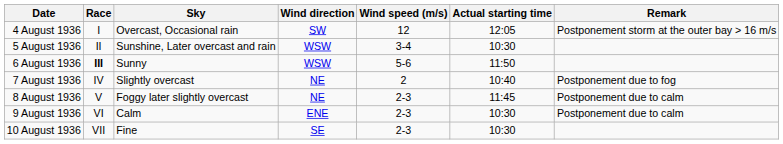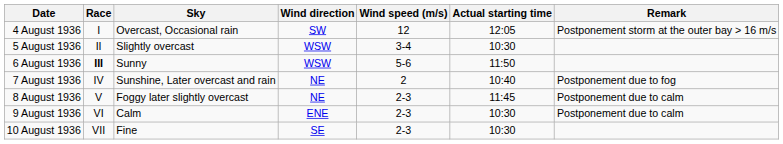5 August 1936 | Sky: Sunshine, Later overcast and rain -> Slightly overcast
7 August 1936 | Sky: Slightly overcast -> Sunshine, Later overcast and rain
